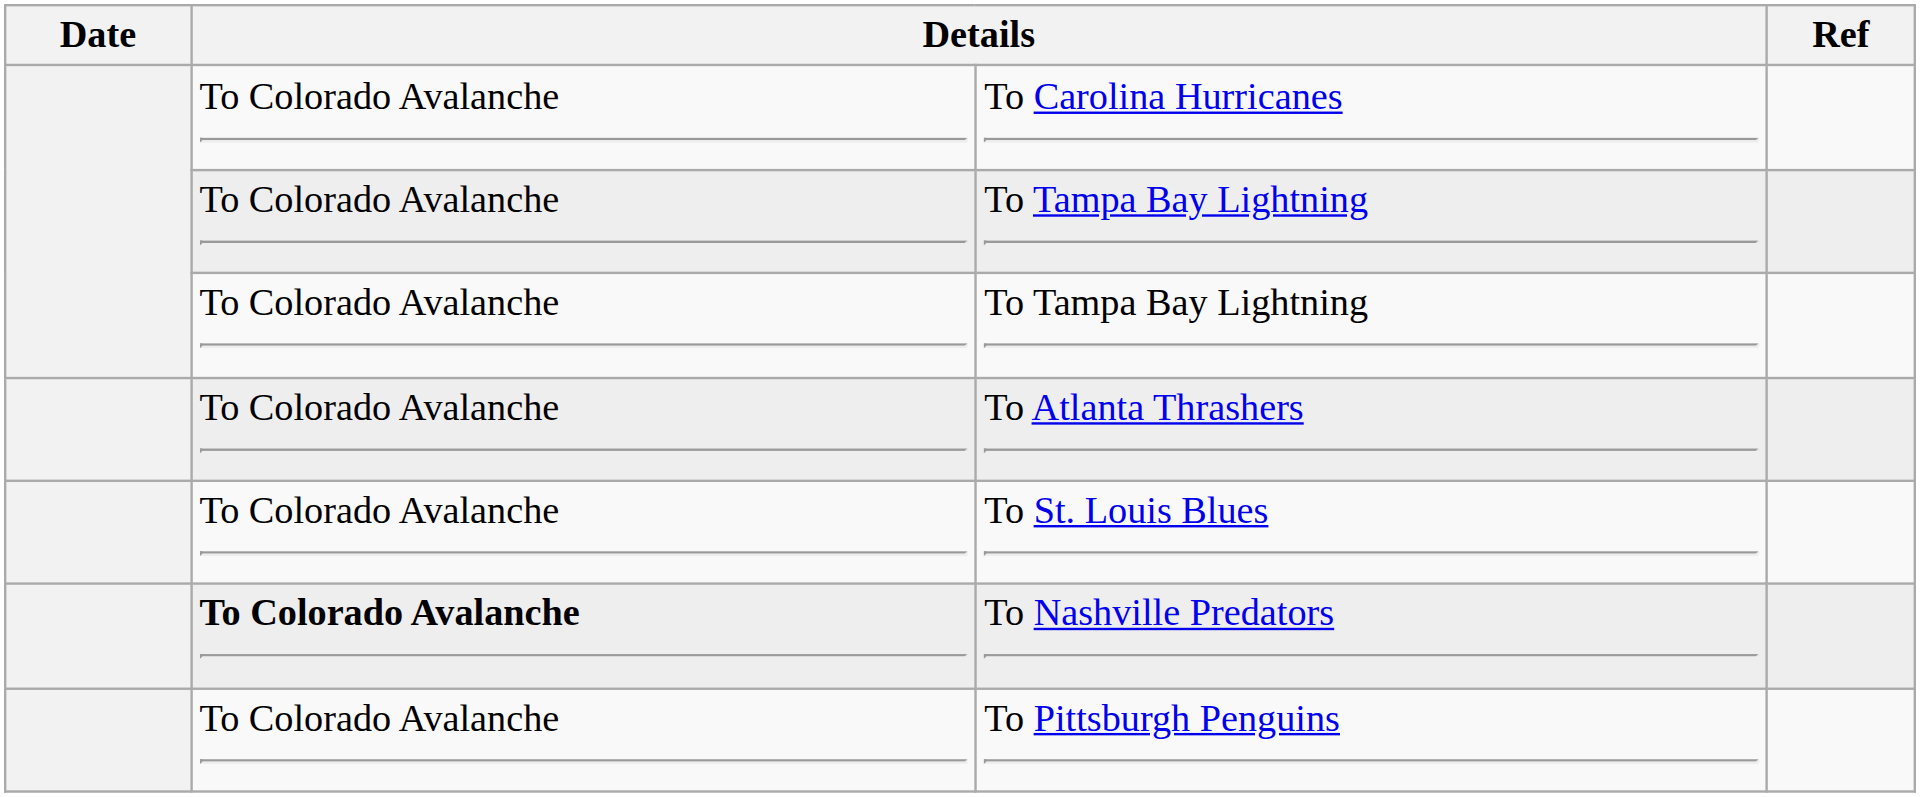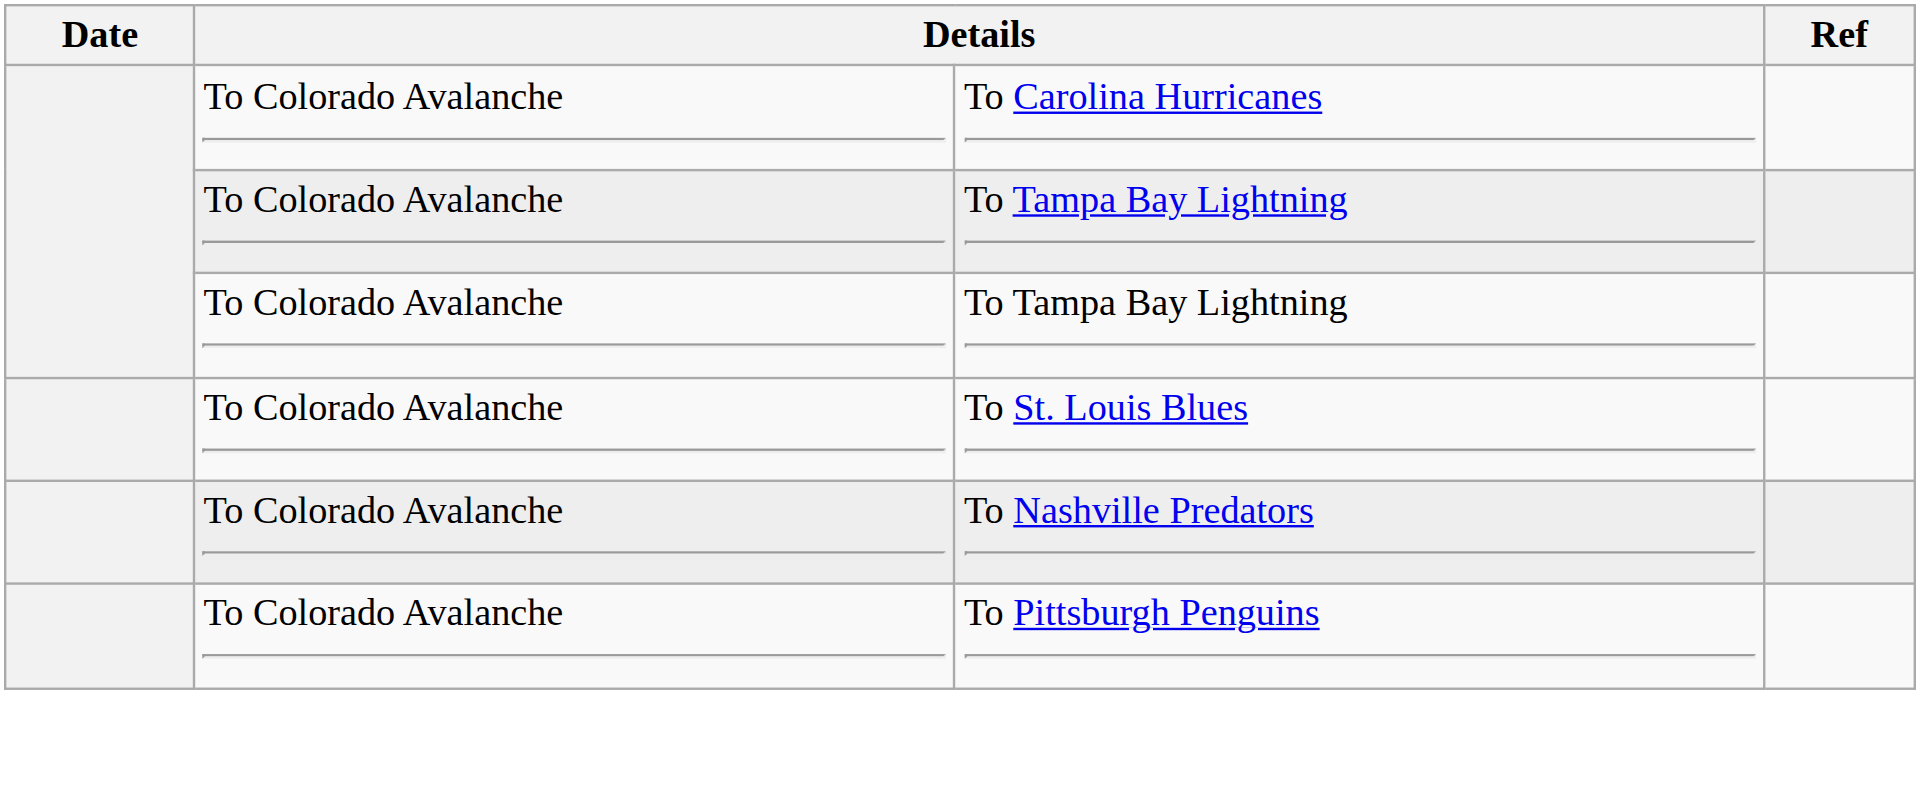- row: To Colorado Avalanche | To Atlanta Thrashers
To Nashville Predators | column 2: bold -> normal
